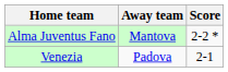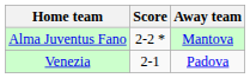columns swapped: Score <-> Away team
